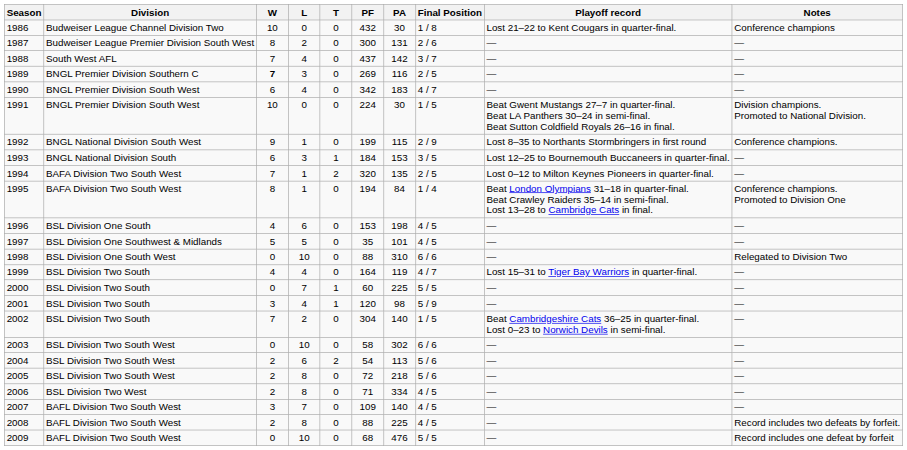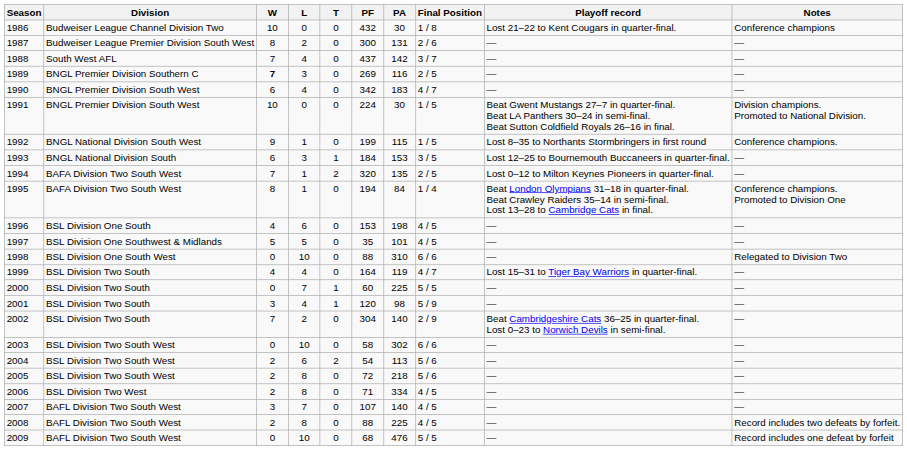1992 | Final Position: 2 / 9 -> 1 / 5
2002 | Final Position: 1 / 5 -> 2 / 9
2007 | PF: 109 -> 107
